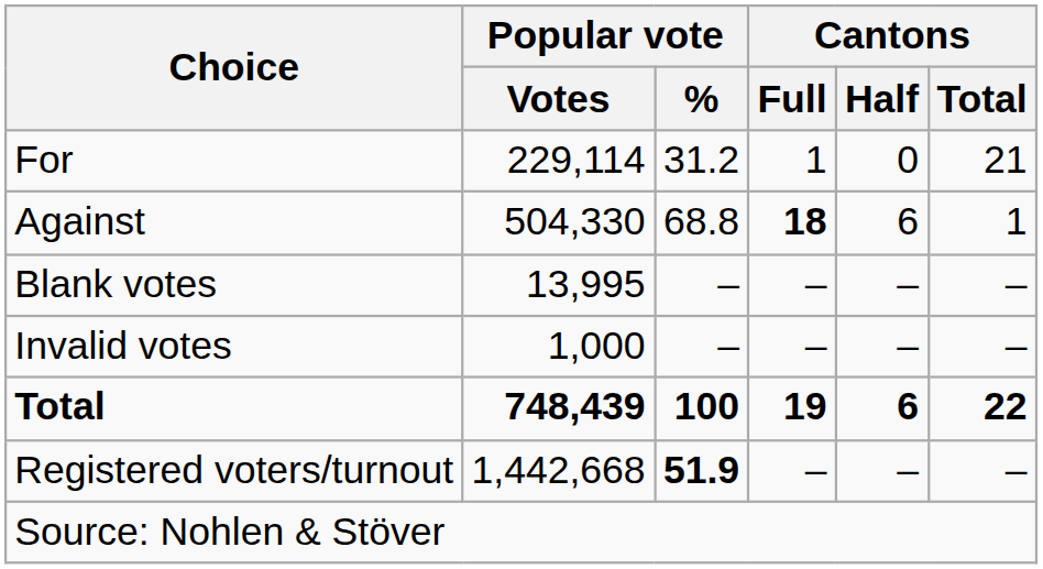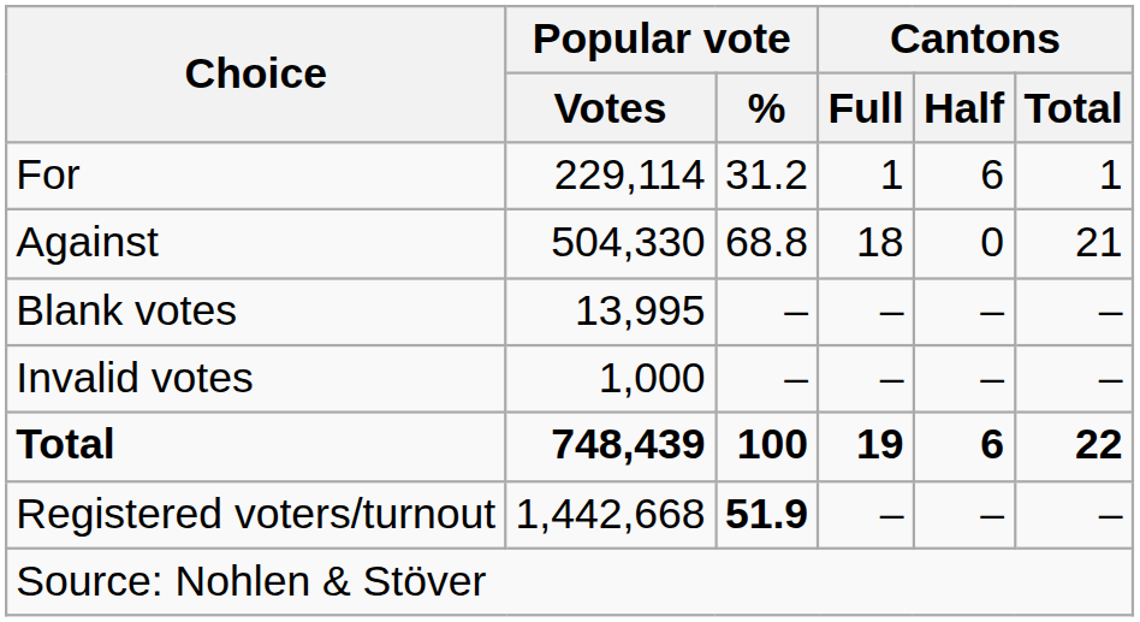For | Cantons / Half: 0 -> 6
For | Cantons / Total: 21 -> 1
Against | Cantons / Full: bold -> normal
Against | Cantons / Half: 6 -> 0
Against | Cantons / Total: 1 -> 21
